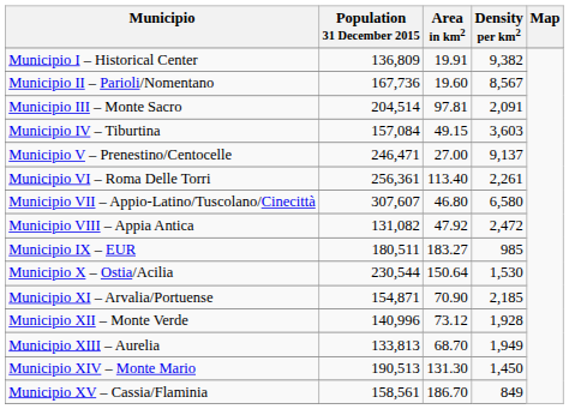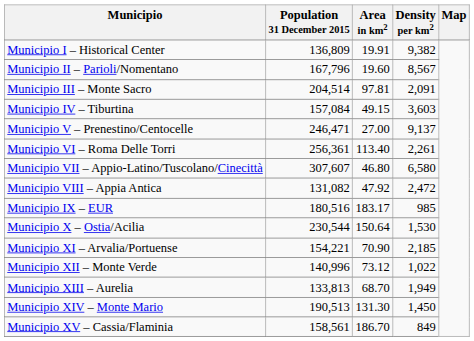Municipio II – Parioli/Nomentano | Population 31 December 2015: 167,736 -> 167,796
Municipio IX – EUR | Population 31 December 2015: 180,511 -> 180,516
Municipio IX – EUR | Area in km2: 183.27 -> 183.17
Municipio XI – Arvalia/Portuense | Population 31 December 2015: 154,871 -> 154,221
Municipio XII – Monte Verde | Density per km2: 1,928 -> 1,022
